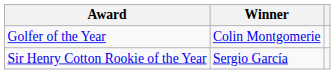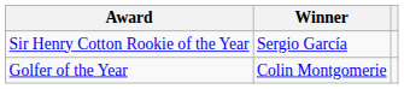rows swapped: Golfer of the Year <-> Sir Henry Cotton Rookie of the Year
